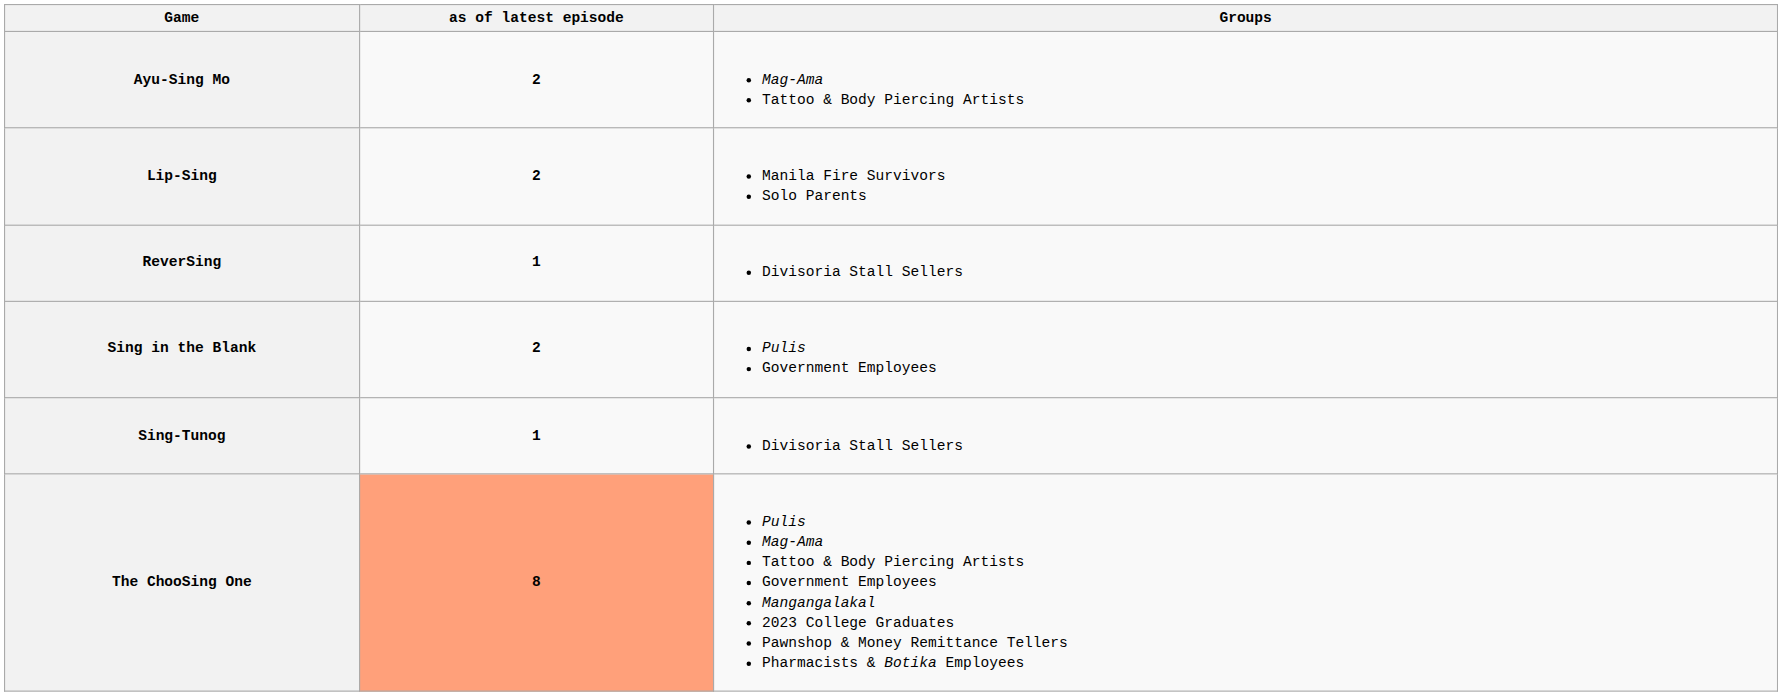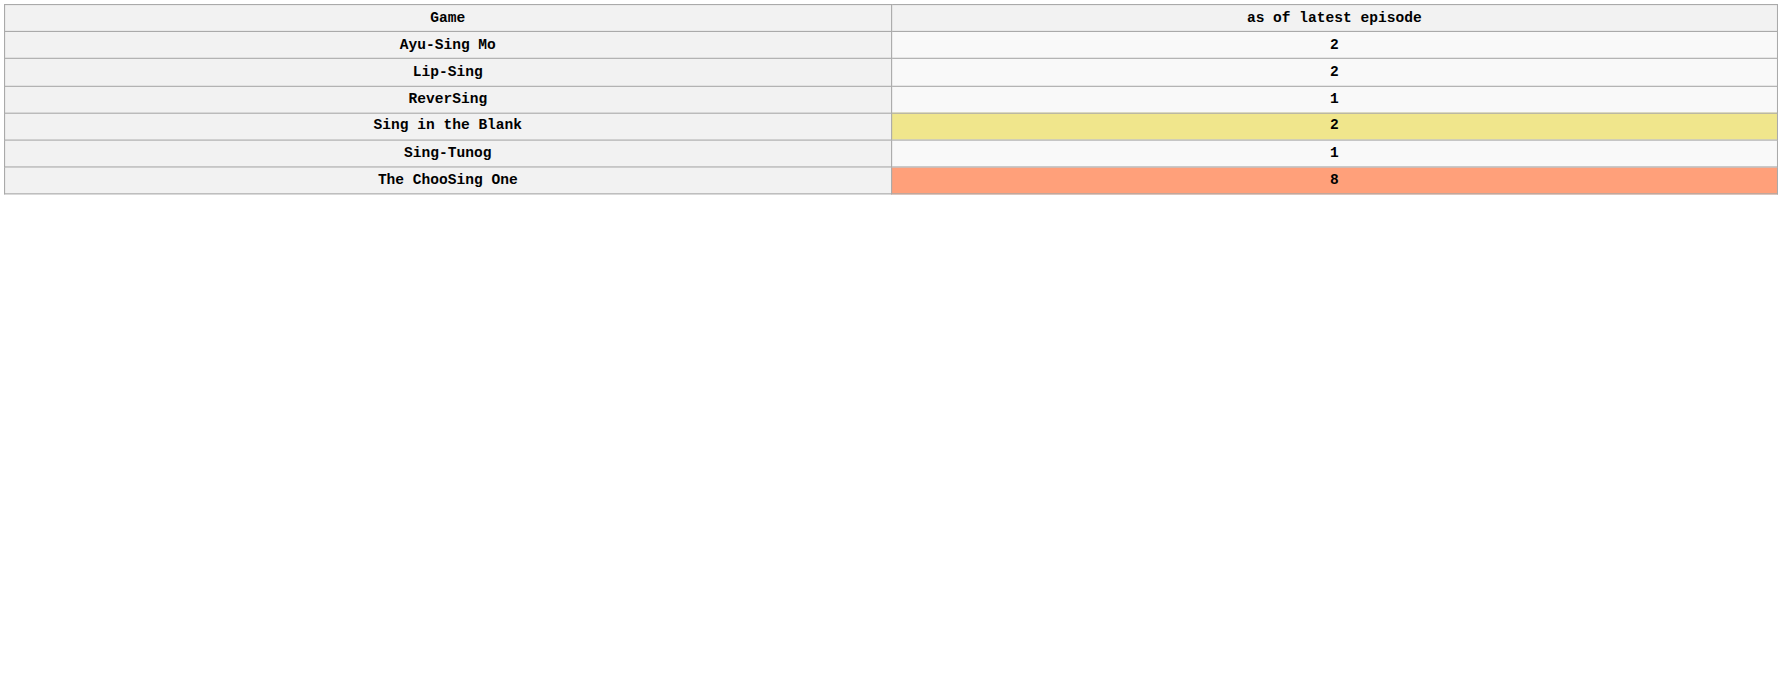- column: Groups | Mag-Ama Tattoo & Body Piercing Artists | Manila Fire Survivors Solo Parents | Divisoria Stall Sellers | Pulis Government Employees | Divisoria Stall Sellers | Pulis Mag-Ama Tattoo & Body Piercing Artists Government Employees Mangangalakal 2023 College Graduates Pawnshop & Money Remittance Tellers Pharmacists & Botika Employees
Sing in the Blank | as of latest episode: no background -> khaki background
